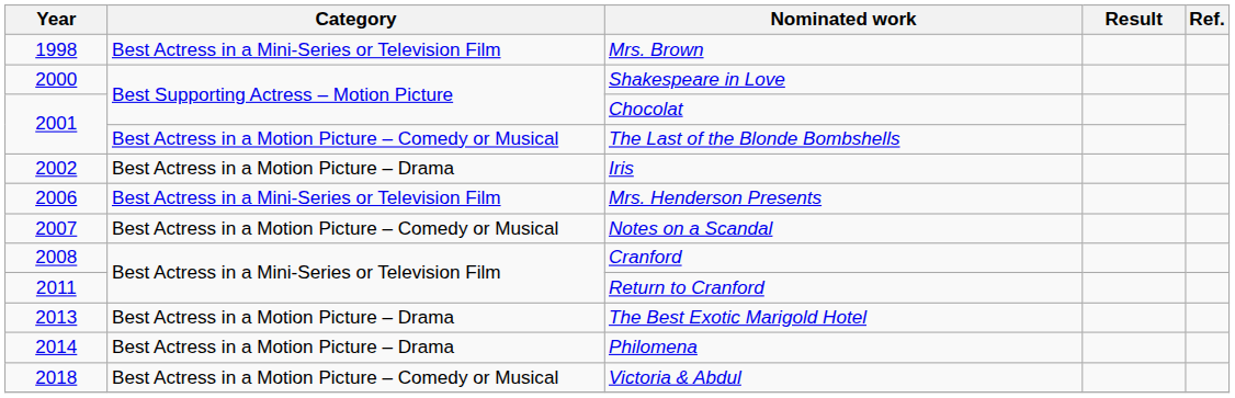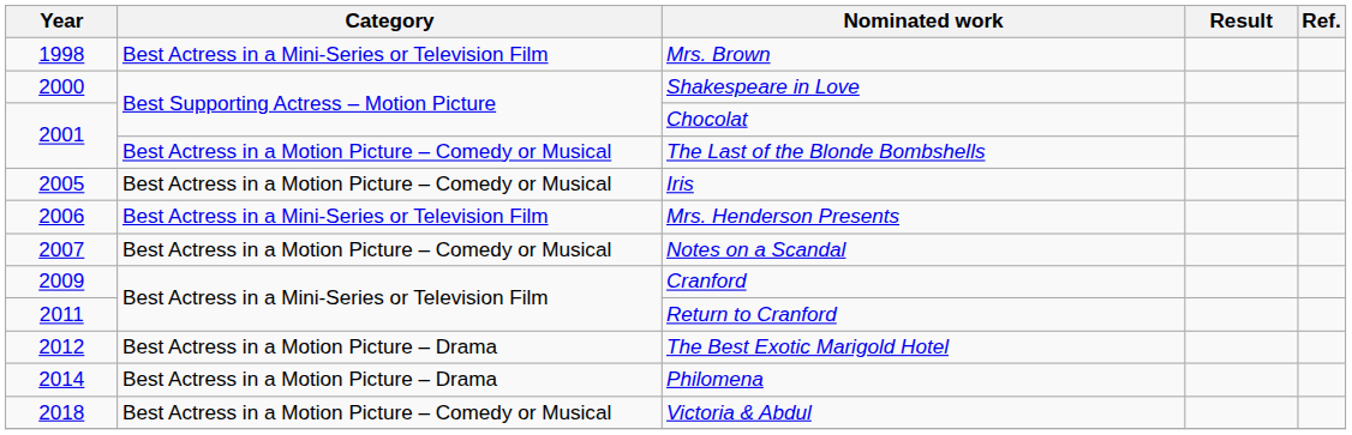Iris | Year: 2002 -> 2005
Iris | Category: Best Actress in a Motion Picture – Drama -> Best Actress in a Motion Picture – Comedy or Musical
Cranford | Year: 2008 -> 2009
The Best Exotic Marigold Hotel | Year: 2013 -> 2012
